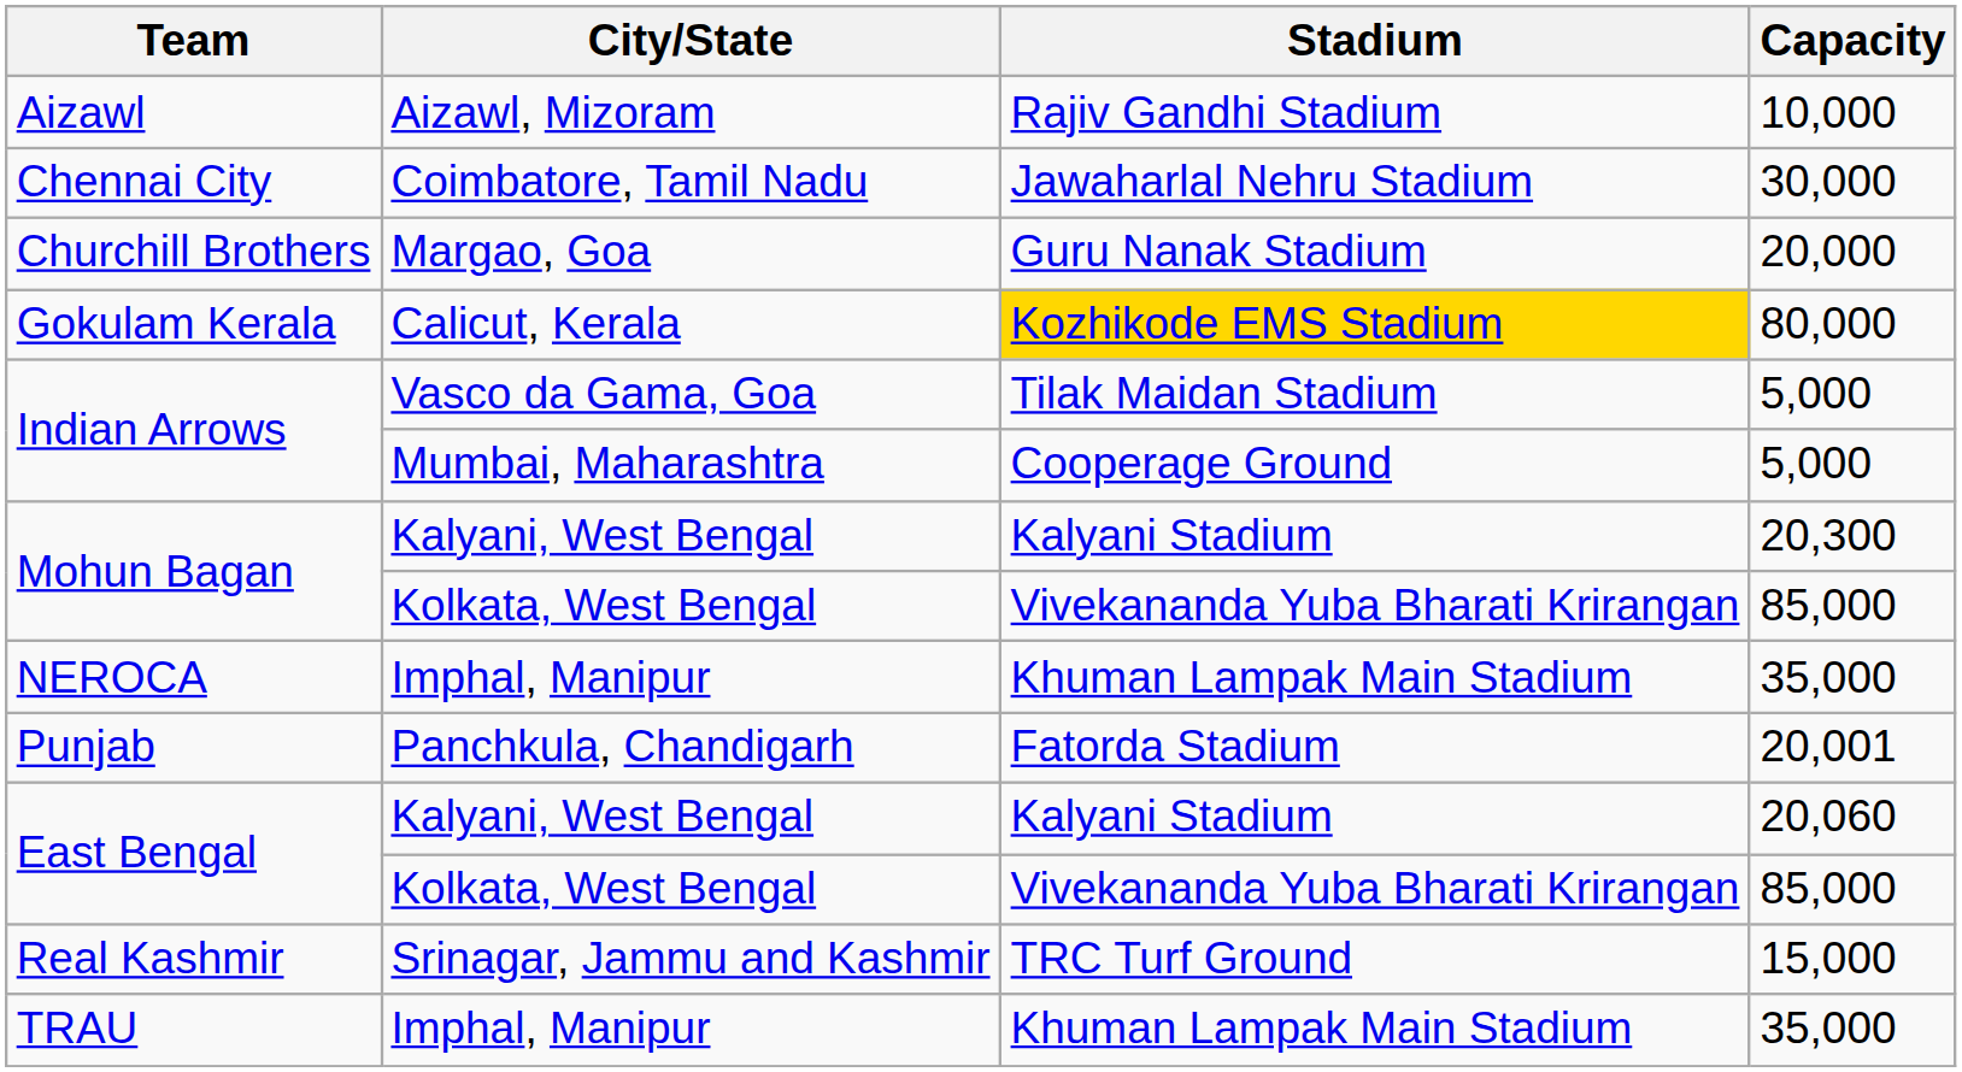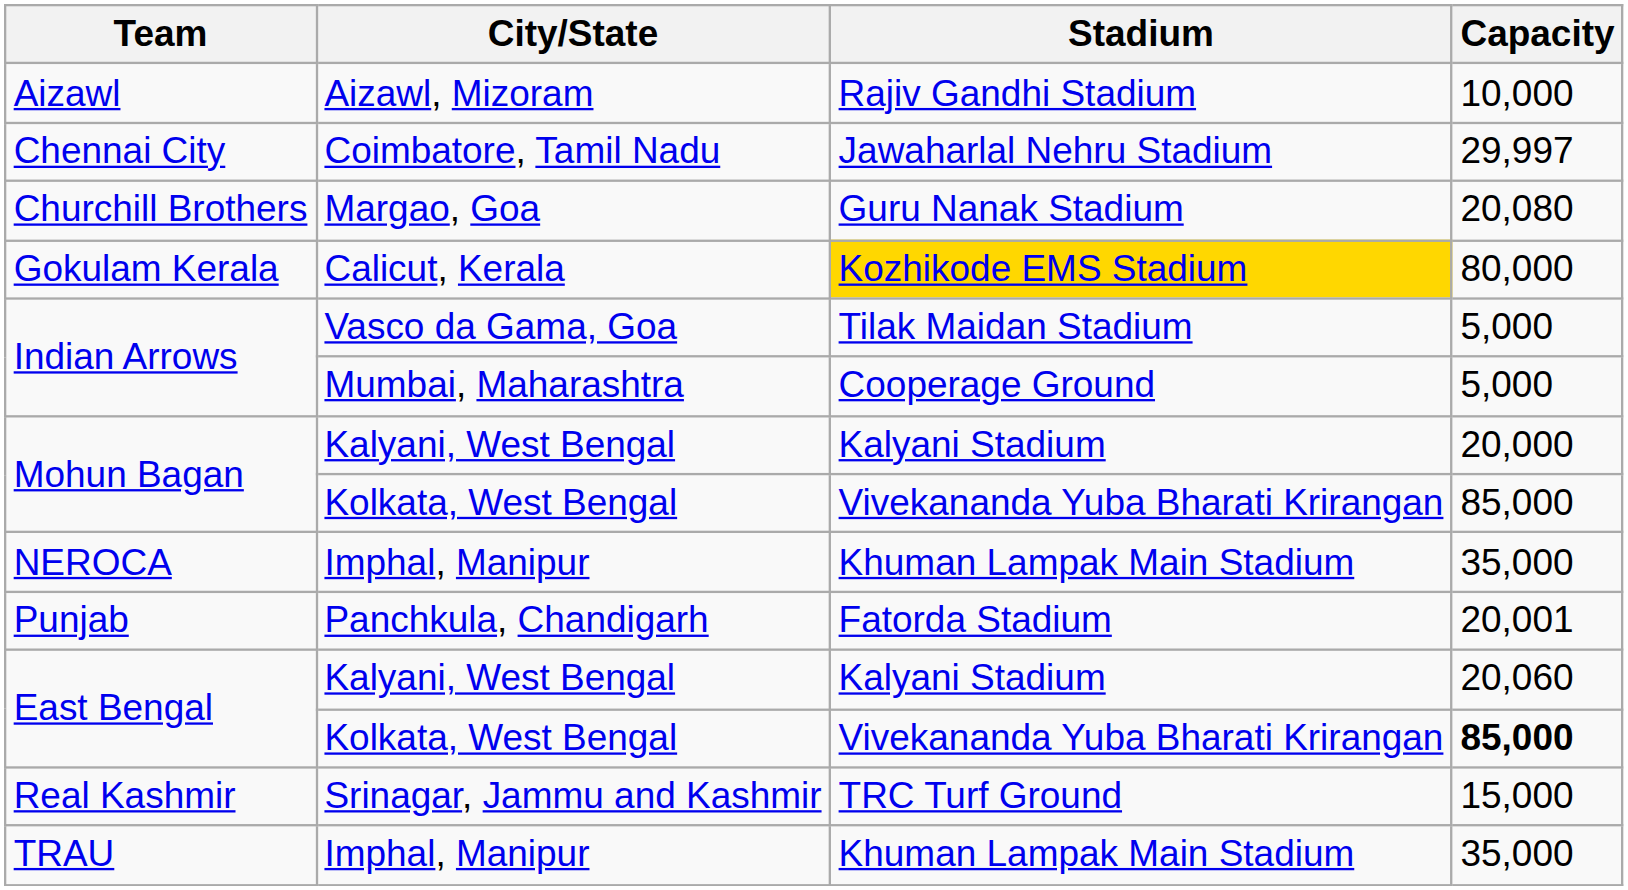Chennai City | Capacity: 30,000 -> 29,997
Churchill Brothers | Capacity: 20,000 -> 20,080
Mohun Bagan / Kalyani, West Bengal | Capacity: 20,300 -> 20,000
East Bengal / Kolkata, West Bengal | Capacity: normal -> bold
